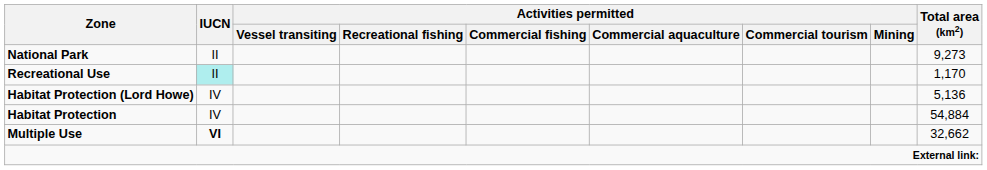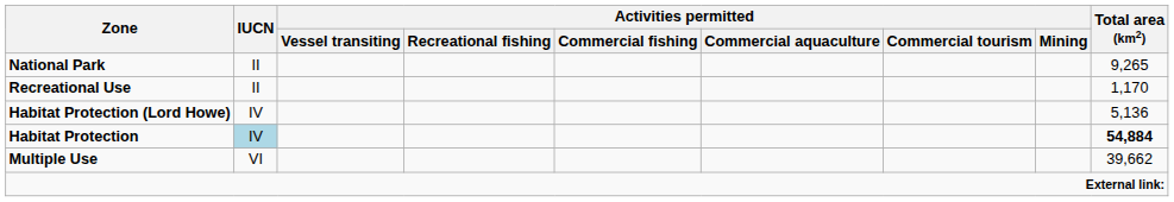National Park | Total area (km2): 9,273 -> 9,265
Recreational Use | IUCN: paleturquoise background -> no background
Habitat Protection | IUCN: no background -> lightblue background
Habitat Protection | Total area (km2): normal -> bold
Multiple Use | IUCN: bold -> normal
Multiple Use | Total area (km2): 32,662 -> 39,662
